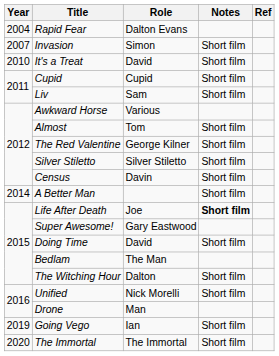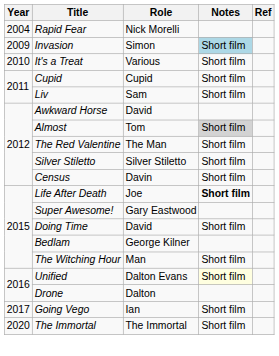Rapid Fear | Role: Dalton Evans -> Nick Morelli
Invasion | Year: 2007 -> 2009
Invasion | Notes: no background -> lightblue background
It's a Treat | Role: David -> Various
Awkward Horse | Role: Various -> David
Almost | Notes: no background -> lightgrey background
The Red Valentine | Role: George Kilner -> The Man
- row: 2014 | A Better Man | Short film
Bedlam | Role: The Man -> George Kilner
The Witching Hour | Role: Dalton -> Man
Unified | Role: Nick Morelli -> Dalton Evans
Unified | Notes: no background -> lightyellow background
Drone | Role: Man -> Dalton
Going Vego | Year: 2019 -> 2017
